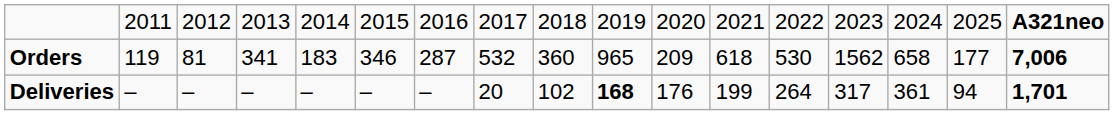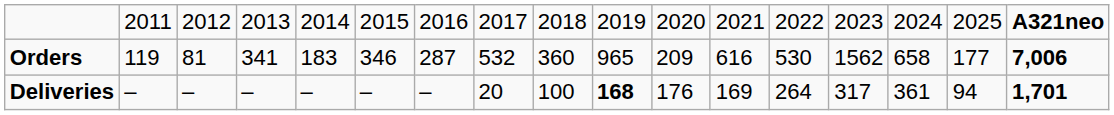Orders | column 12: 618 -> 616
Deliveries | column 9: 102 -> 100
Deliveries | column 12: 199 -> 169
